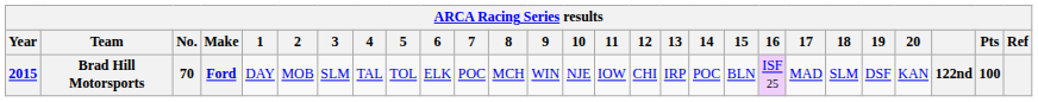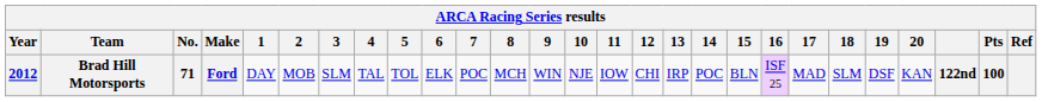Brad Hill Motorsports | Year: 2015 -> 2012
Brad Hill Motorsports | No.: 70 -> 71
